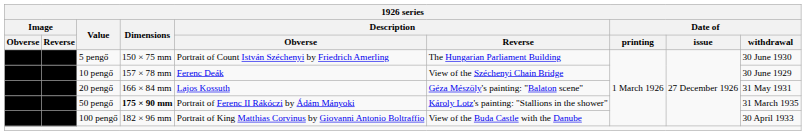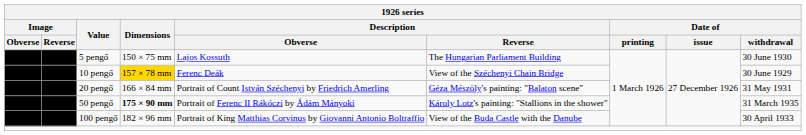5 pengő | Description / Obverse: Portrait of Count István Széchenyi by Friedrich Amerling -> Lajos Kossuth
10 pengő | Dimensions: no background -> gold background
20 pengő | Description / Obverse: Lajos Kossuth -> Portrait of Count István Széchenyi by Friedrich Amerling
